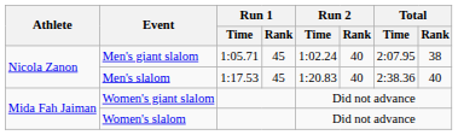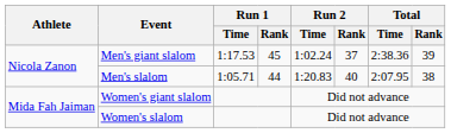Men's giant slalom | Run 1 / Time: 1:05.71 -> 1:17.53
Men's giant slalom | Run 2 / Rank: 40 -> 37
Men's giant slalom | Total / Time: 2:07.95 -> 2:38.36
Men's giant slalom | Total / Rank: 38 -> 39
Men's slalom | Run 1 / Time: 1:17.53 -> 1:05.71
Men's slalom | Run 1 / Rank: 45 -> 44
Men's slalom | Total / Time: 2:38.36 -> 2:07.95
Men's slalom | Total / Rank: 40 -> 38
